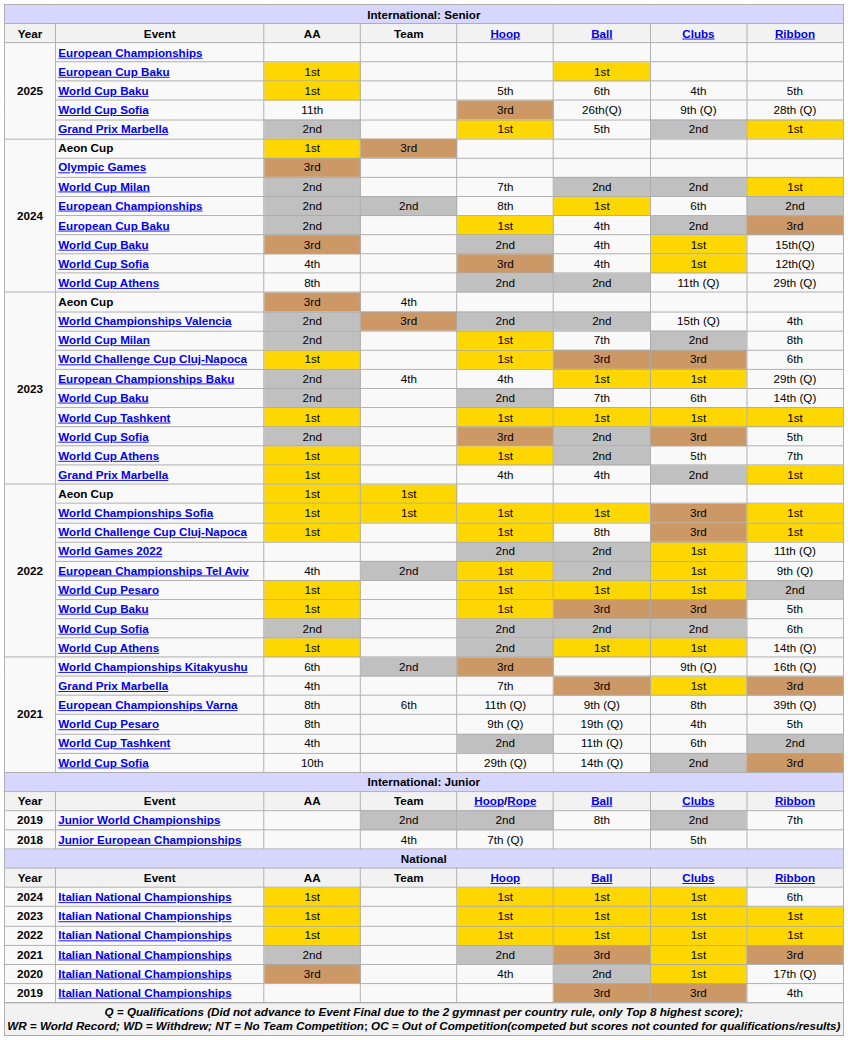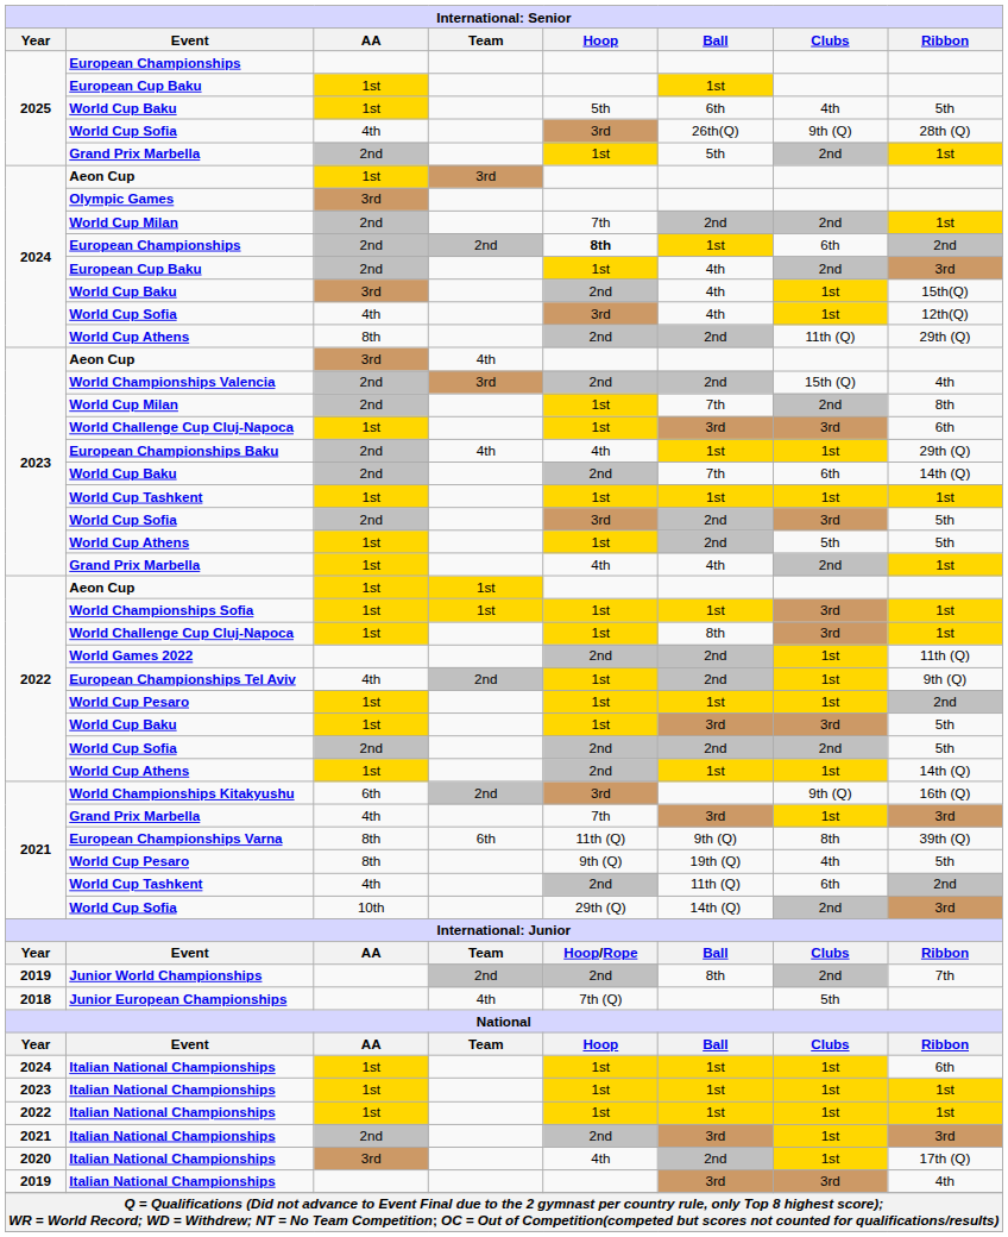2025 / World Cup Sofia | AA: 11th -> 4th
2024 / European Championships | Hoop: normal -> bold
2023 / World Cup Athens | Ribbon: 7th -> 5th
2022 / World Cup Sofia | Ribbon: 6th -> 5th
